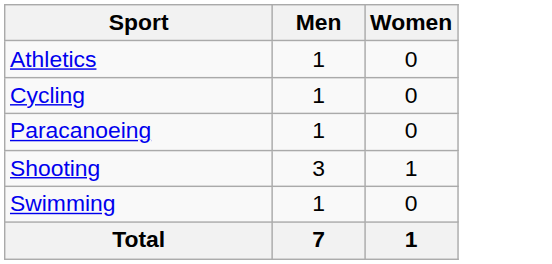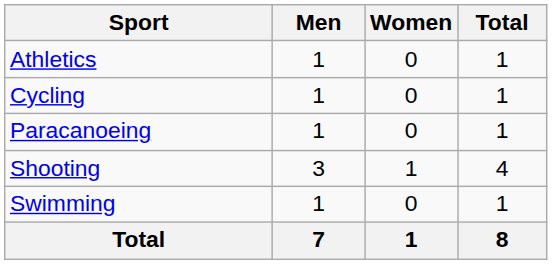+ column: Total | 1 | 1 | 1 | 4 | 1 | 8
